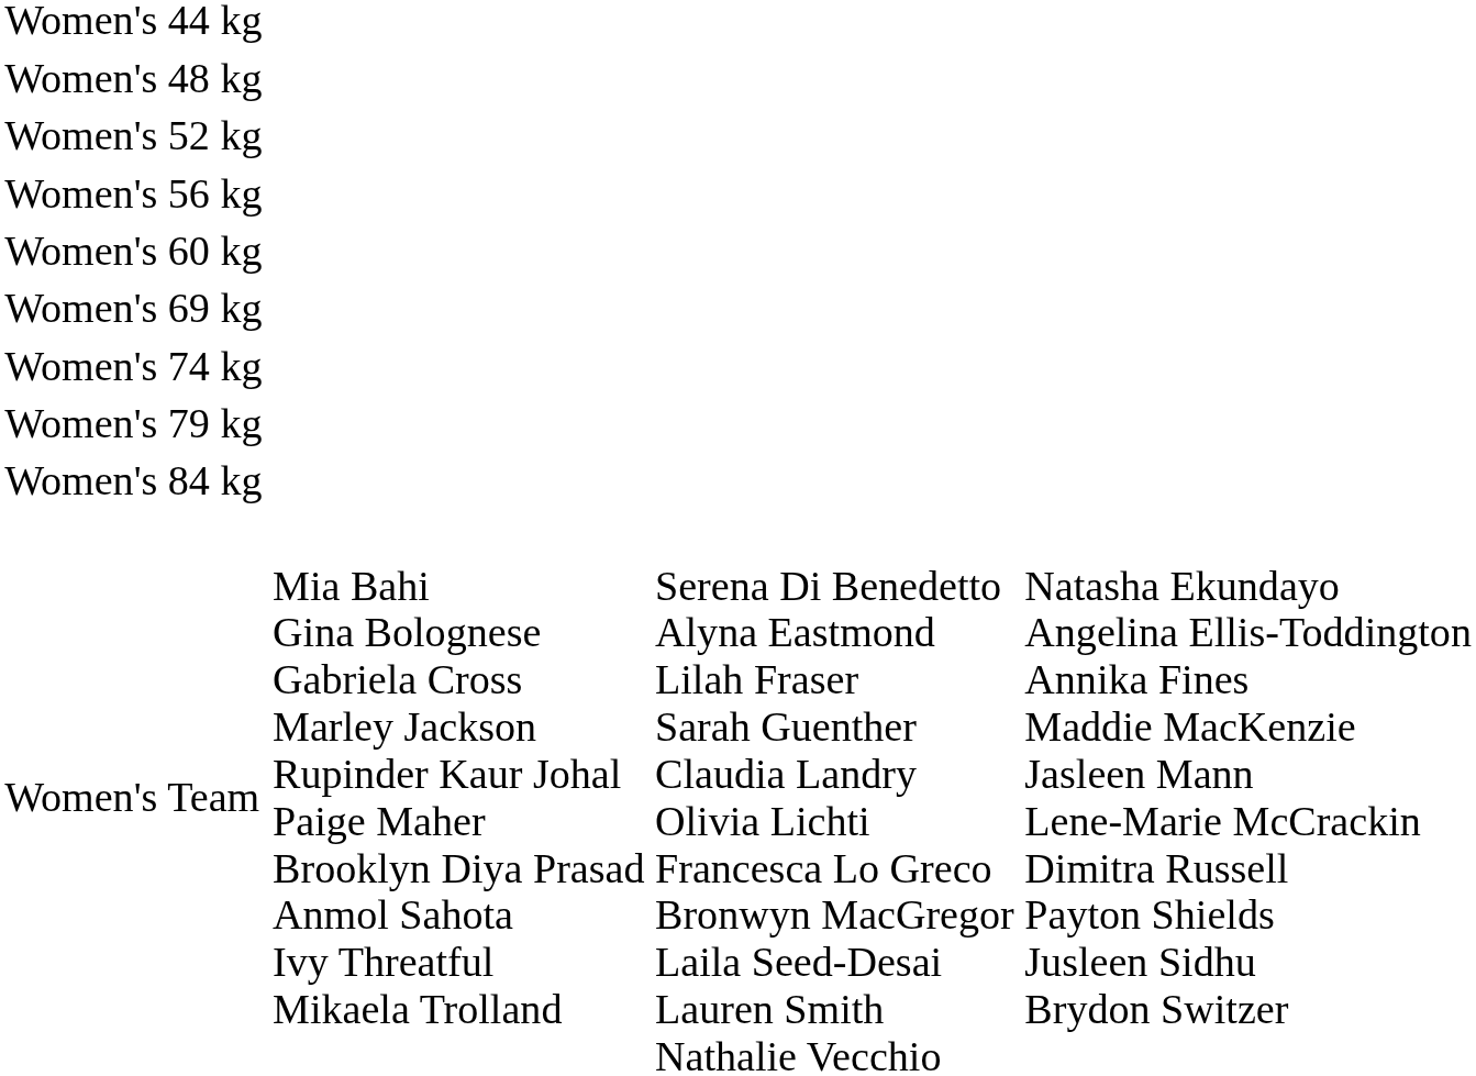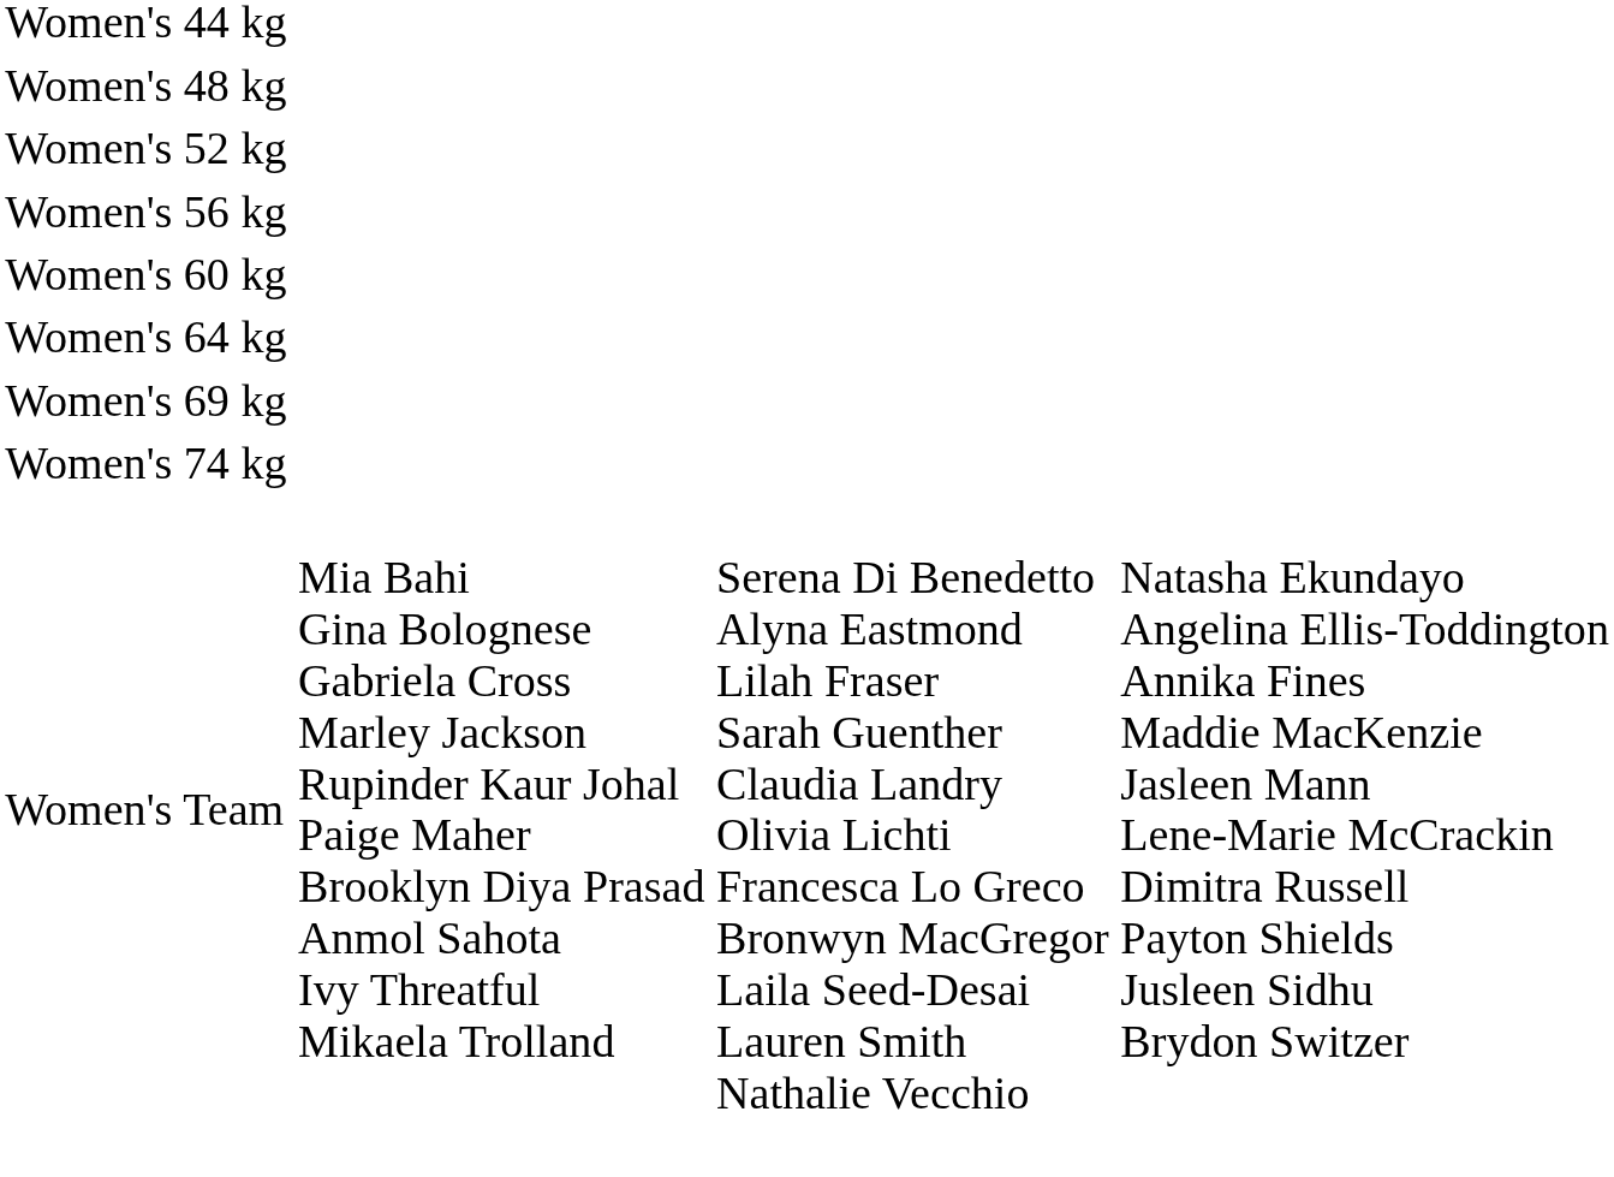+ row: Women's 64 kg
- row: Women's 79 kg
- row: Women's 84 kg
